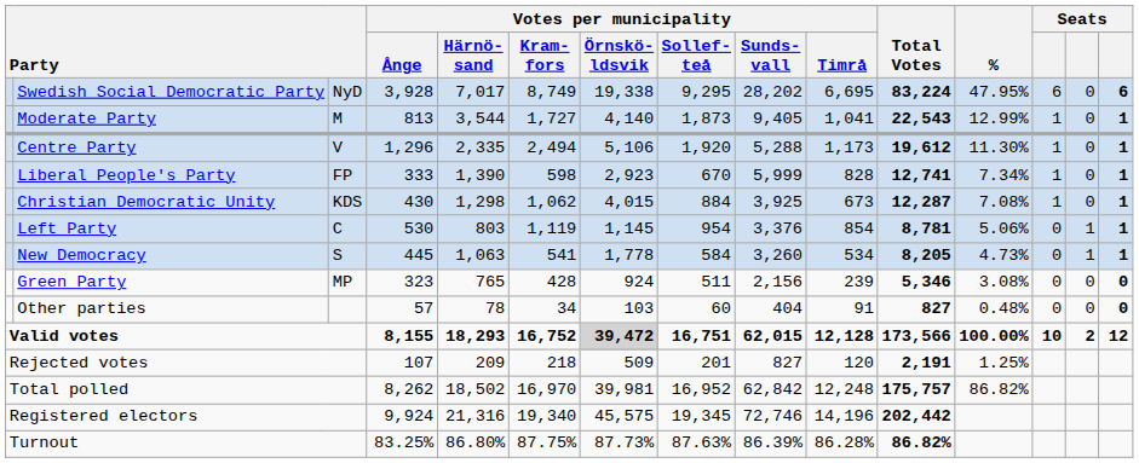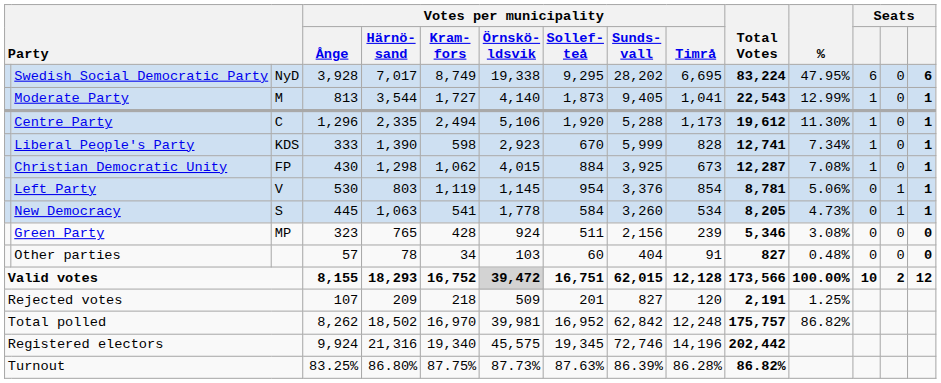Centre Party | column 3: V -> C
Liberal People's Party | column 3: FP -> KDS
Christian Democratic Unity | column 3: KDS -> FP
Left Party | column 3: C -> V
